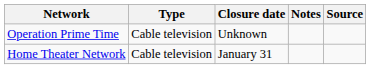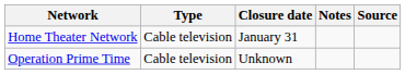rows swapped: Home Theater Network <-> Operation Prime Time
